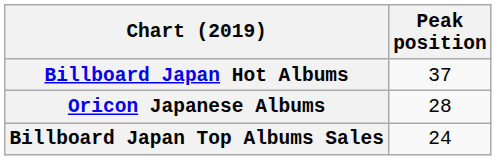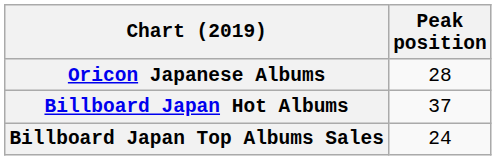rows swapped: Oricon Japanese Albums <-> Billboard Japan Hot Albums
